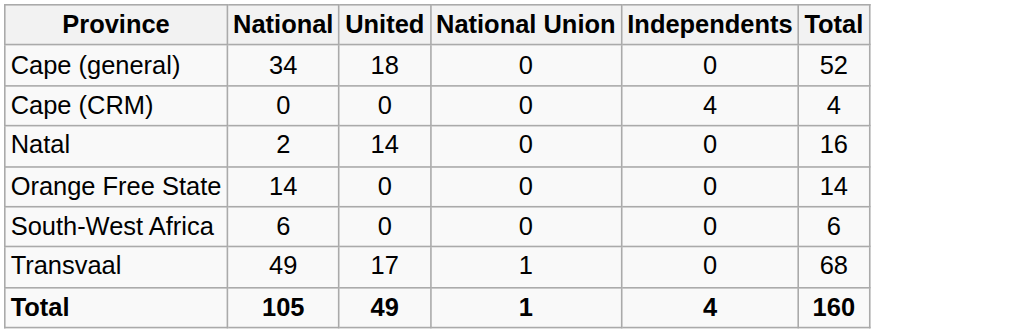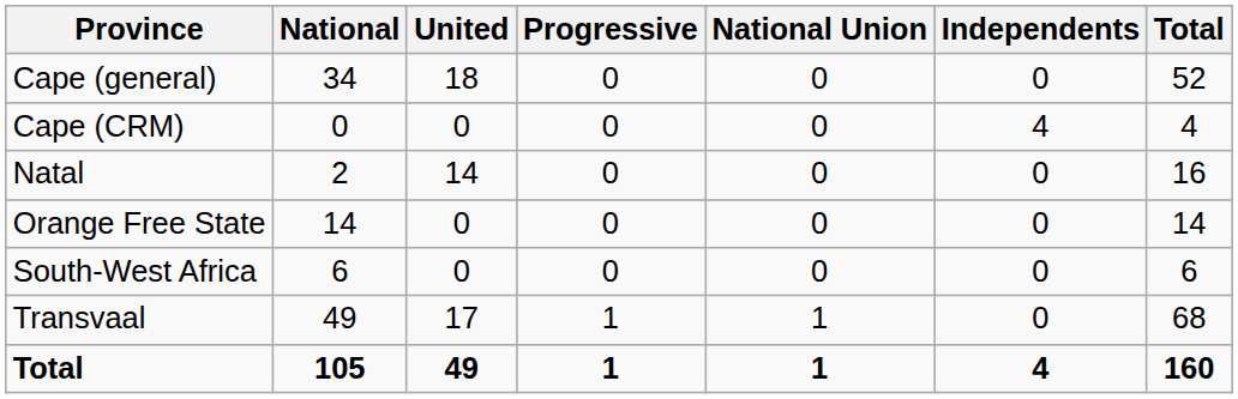+ column: Progressive | 0 | 0 | 0 | 0 | 0 | 1 | 1
